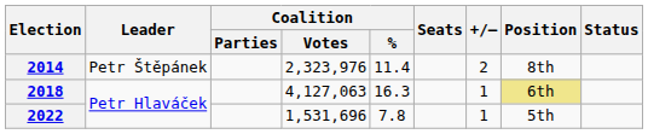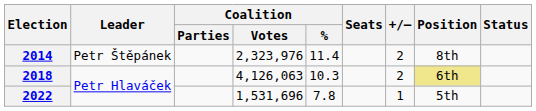2018 | Coalition / Votes: 4,127,063 -> 4,126,063
2018 | Coalition / %: 16.3 -> 10.3
2018 | +/–: 1 -> 2
